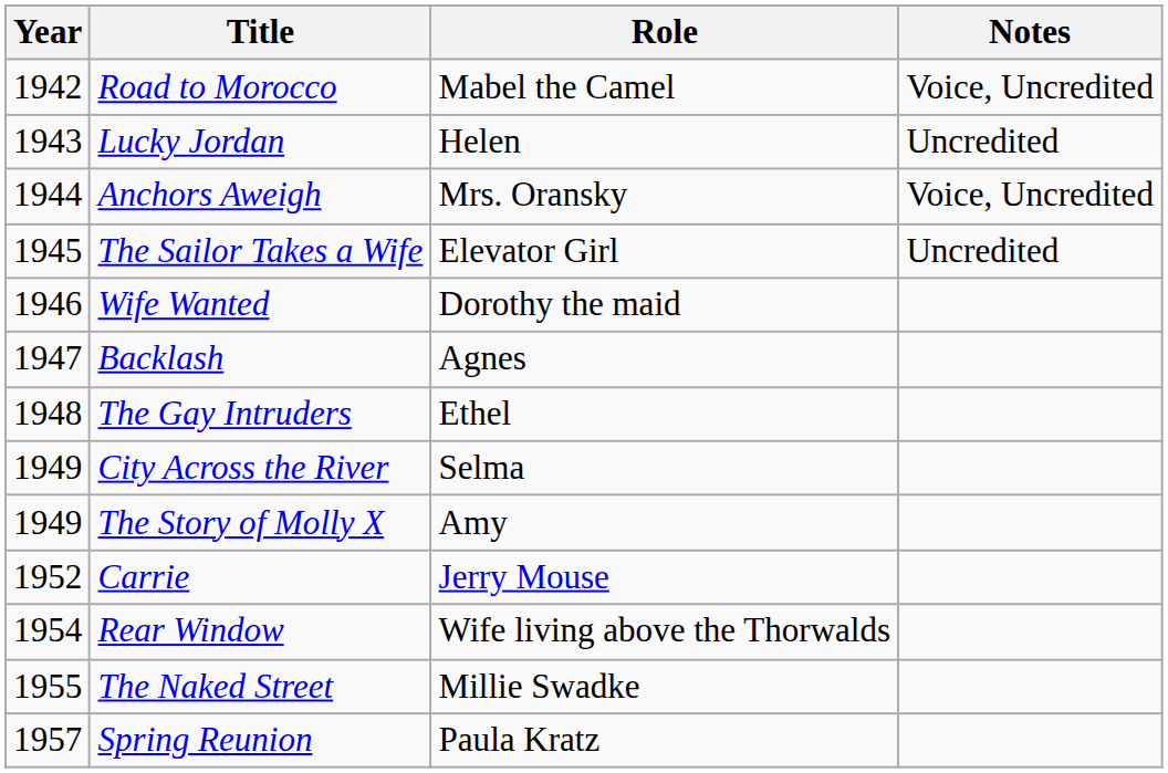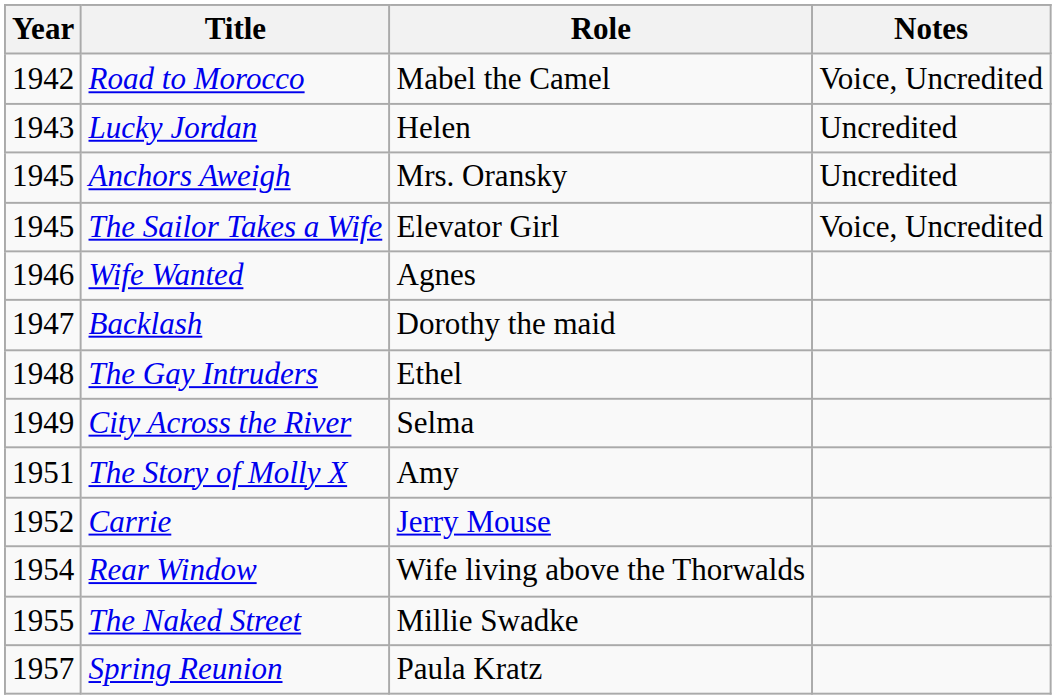Anchors Aweigh | Year: 1944 -> 1945
Anchors Aweigh | Notes: Voice, Uncredited -> Uncredited
The Sailor Takes a Wife | Notes: Uncredited -> Voice, Uncredited
Wife Wanted | Role: Dorothy the maid -> Agnes
Backlash | Role: Agnes -> Dorothy the maid
The Story of Molly X | Year: 1949 -> 1951
